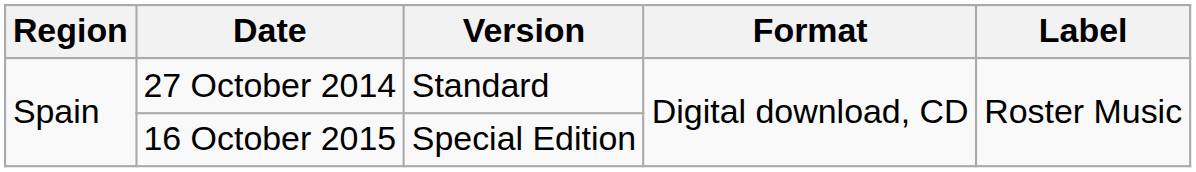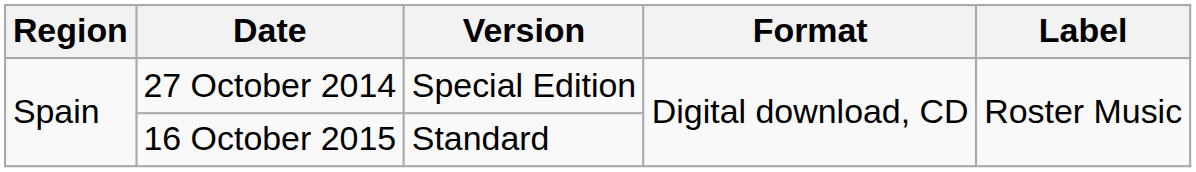27 October 2014 | Version: Standard -> Special Edition
16 October 2015 | Version: Special Edition -> Standard
